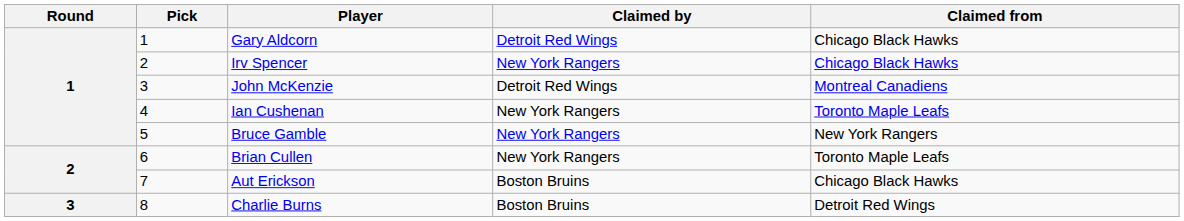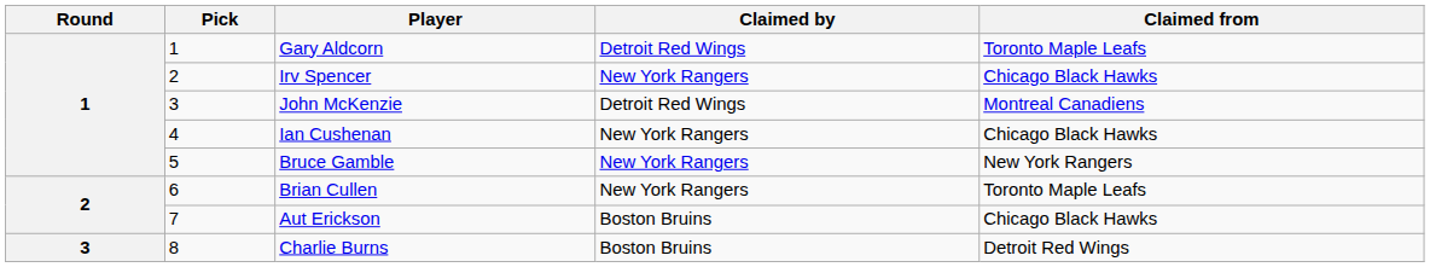Gary Aldcorn | Claimed from: Chicago Black Hawks -> Toronto Maple Leafs
Ian Cushenan | Claimed from: Toronto Maple Leafs -> Chicago Black Hawks
